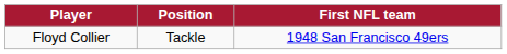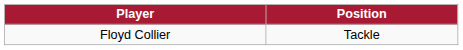- column: First NFL team | 1948 San Francisco 49ers
